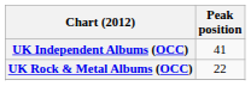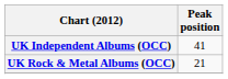UK Rock & Metal Albums (OCC) | Peak position: 22 -> 21
